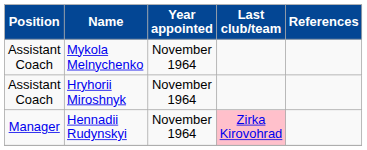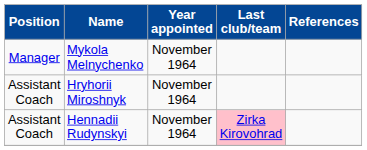Mykola Melnychenko | Position: Assistant Coach -> Manager
Hennadii Rudynskyi | Position: Manager -> Assistant Coach
